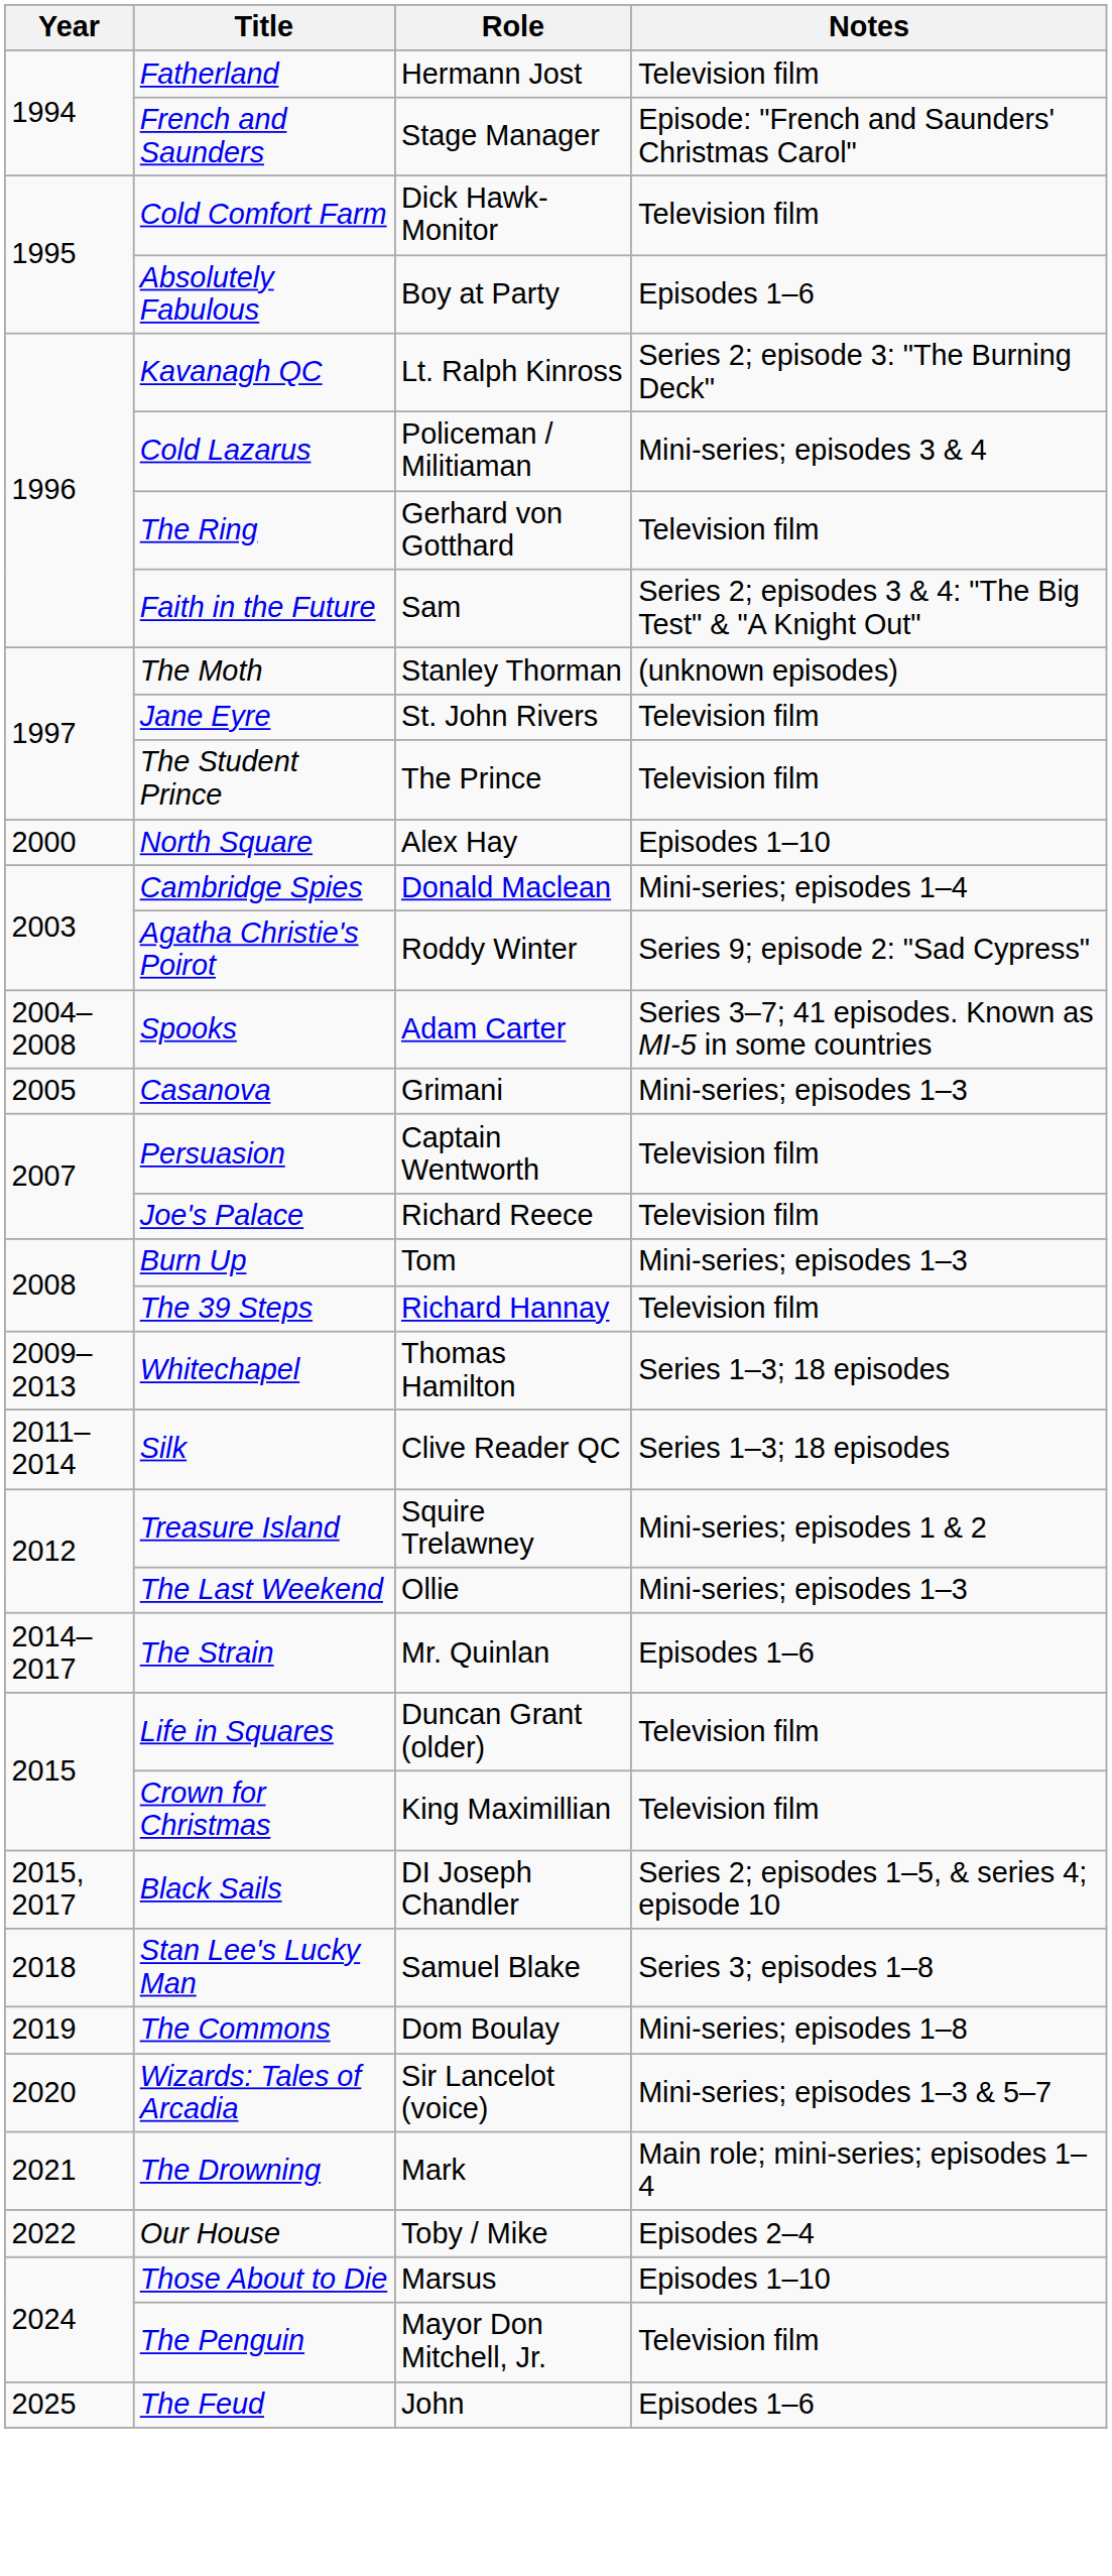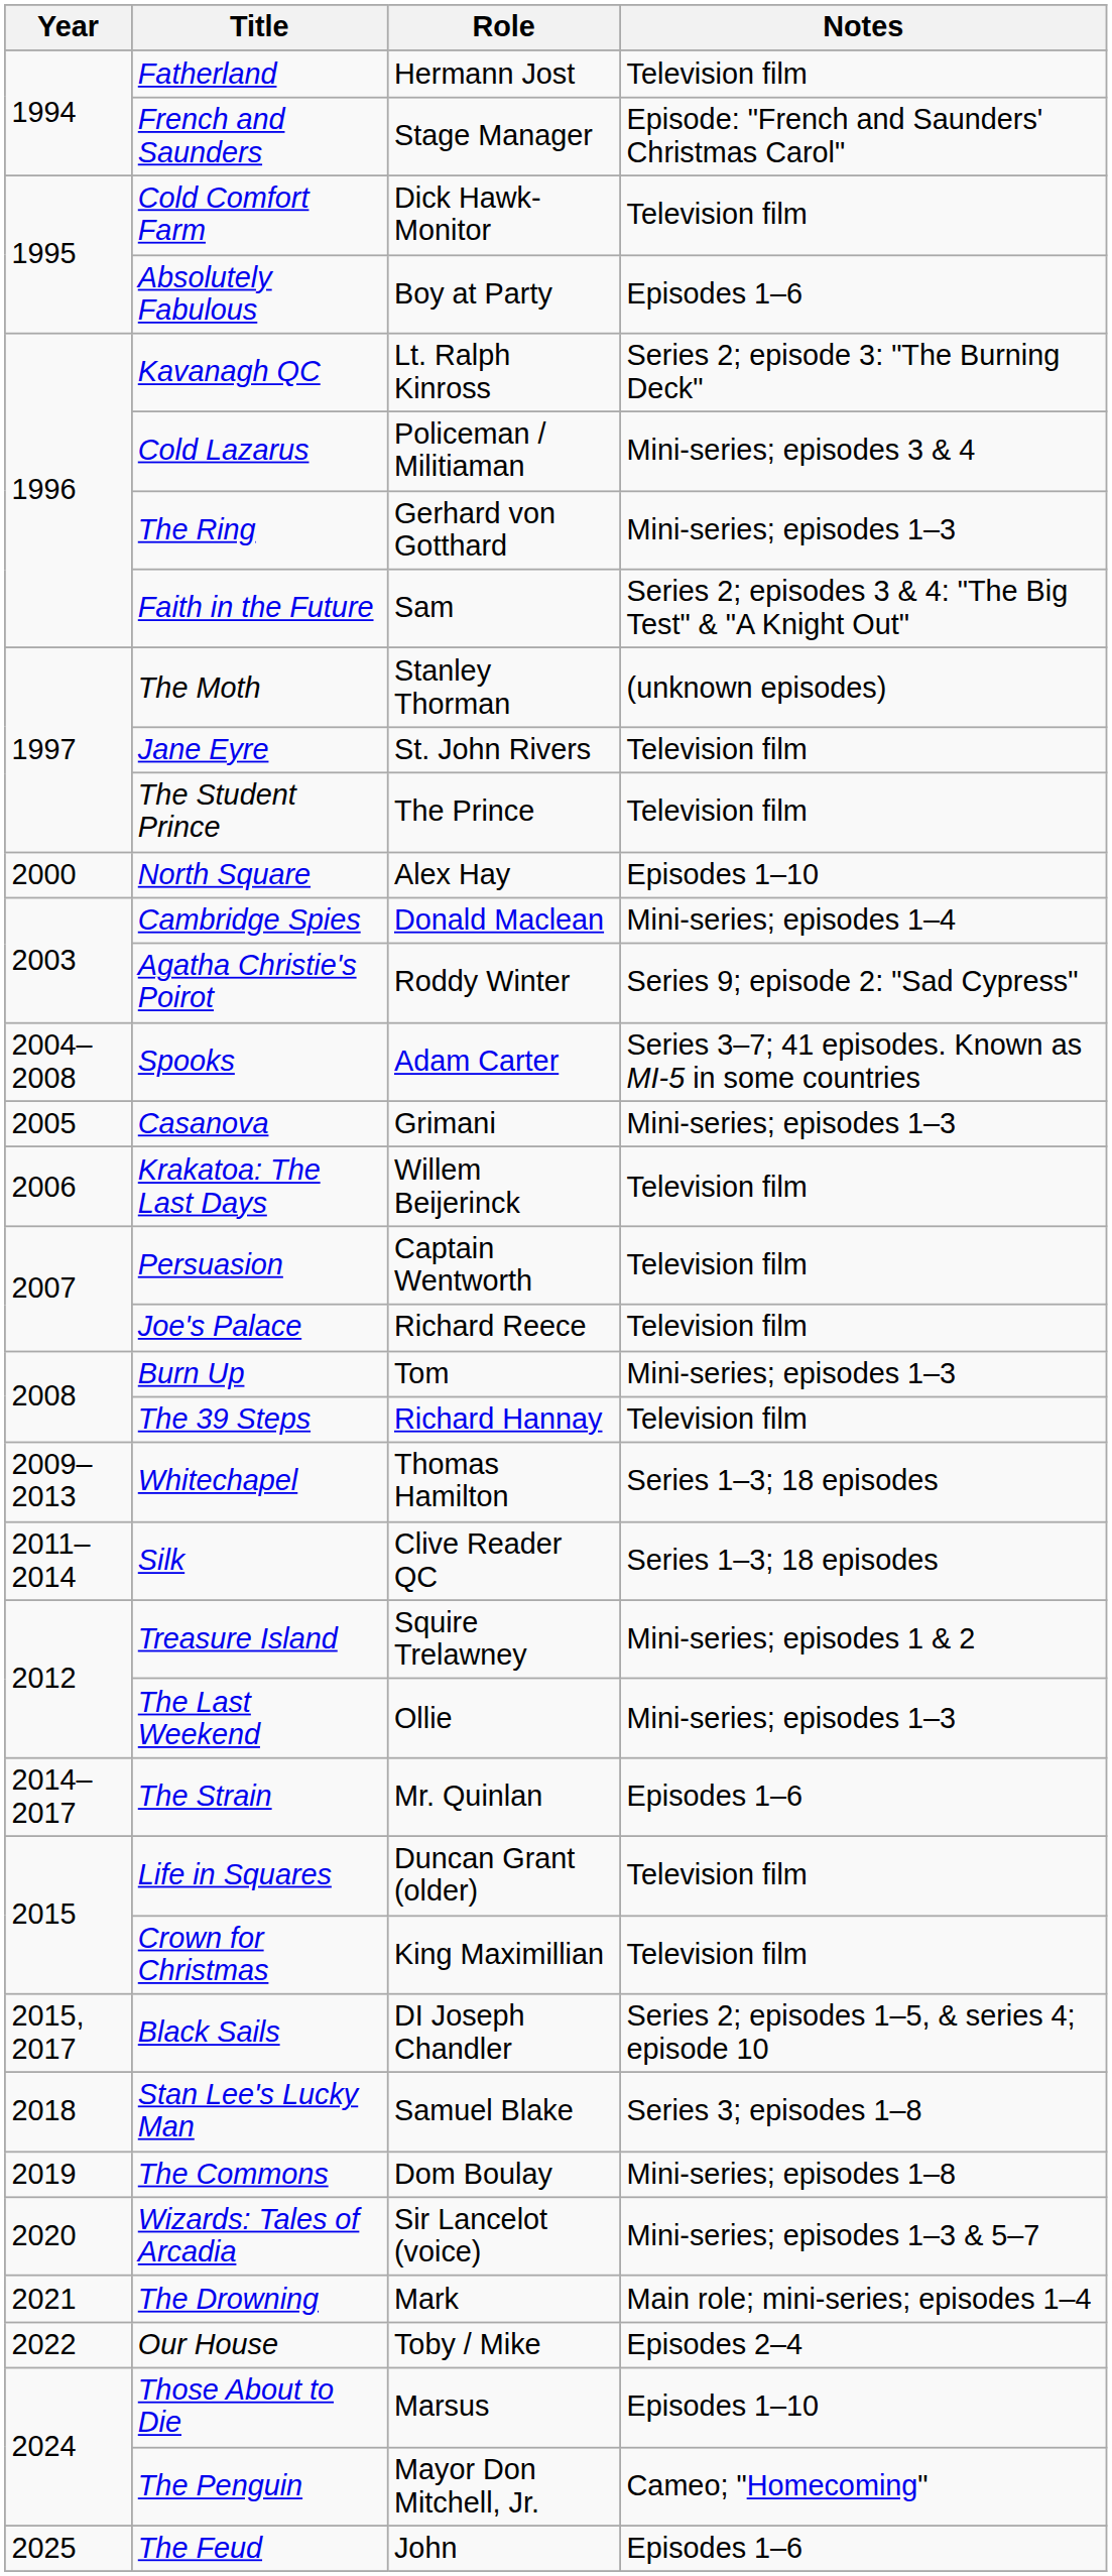The Ring | Notes: Television film -> Mini-series; episodes 1–3
+ row: 2006 | Krakatoa: The Last Days | Willem Beijerinck | Television film
The Penguin | Notes: Television film -> Cameo; "Homecoming"
